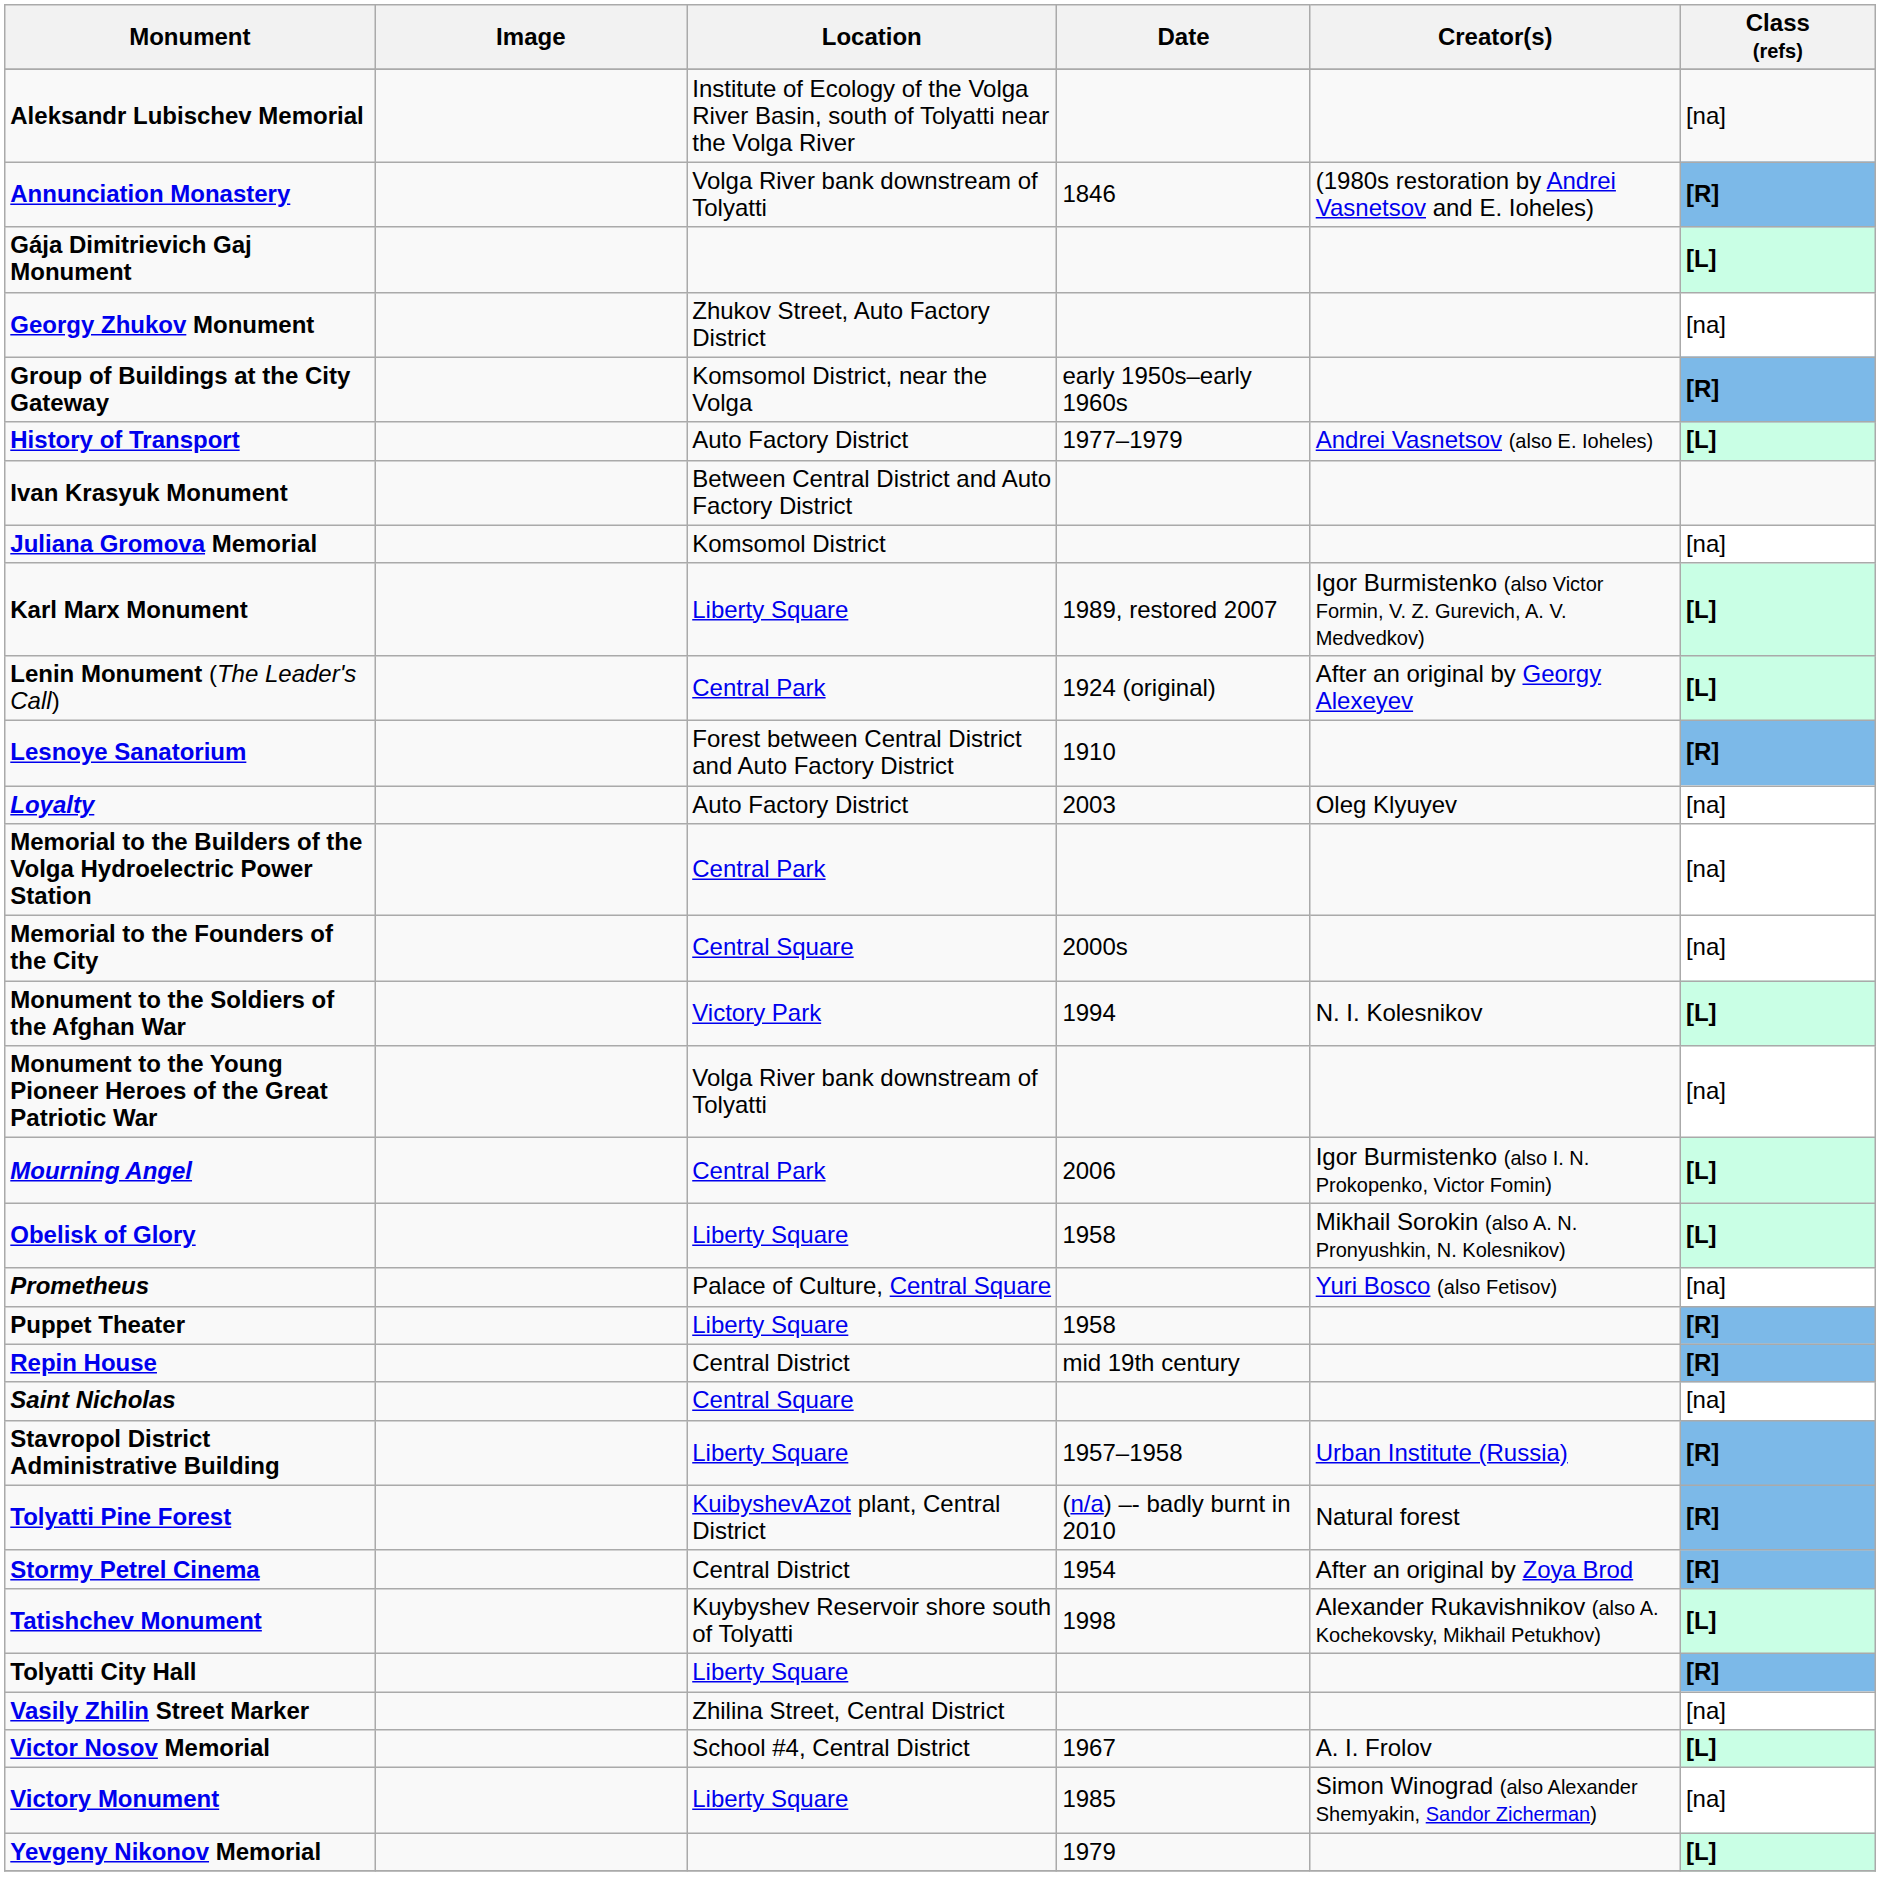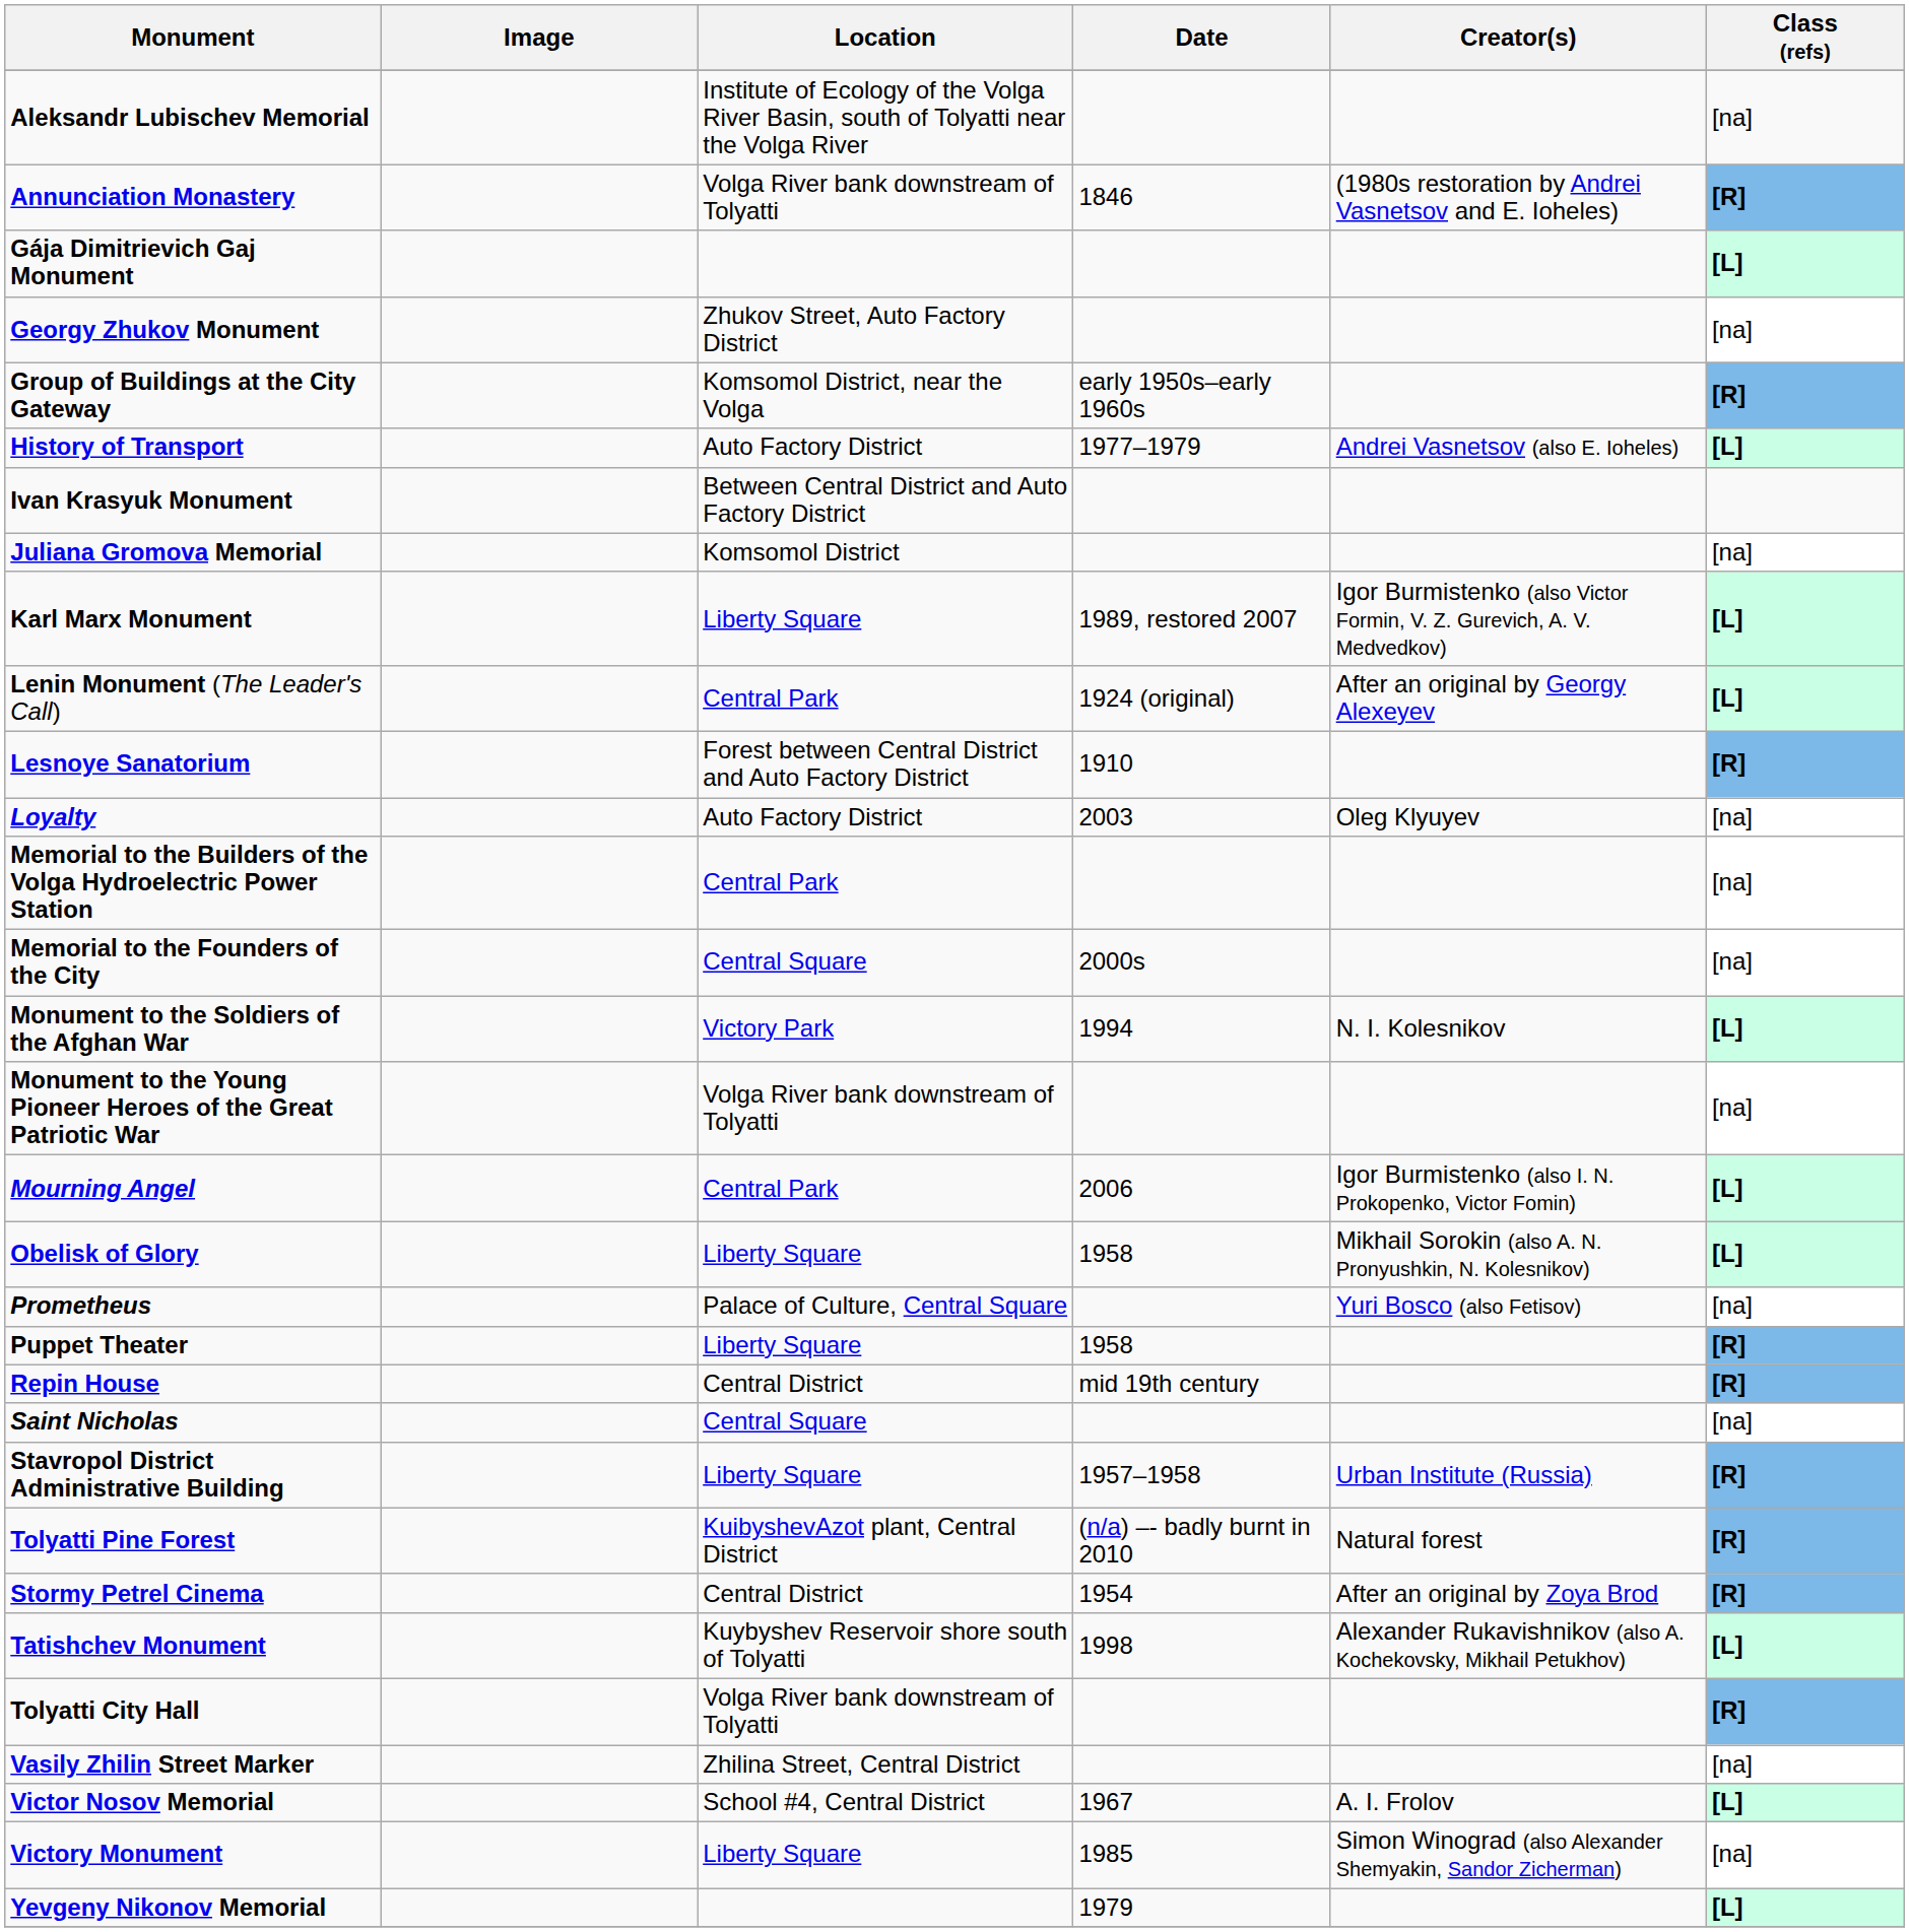Tolyatti City Hall | Location: Liberty Square -> Volga River bank downstream of Tolyatti
